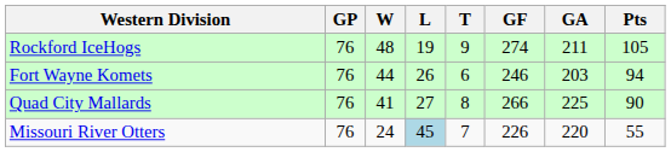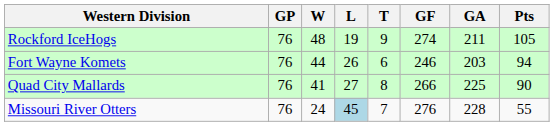Missouri River Otters | GF: 226 -> 276
Missouri River Otters | GA: 220 -> 228
